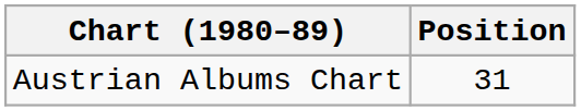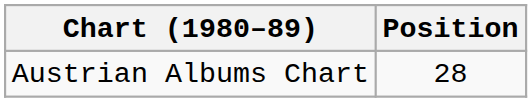Austrian Albums Chart | Position: 31 -> 28
